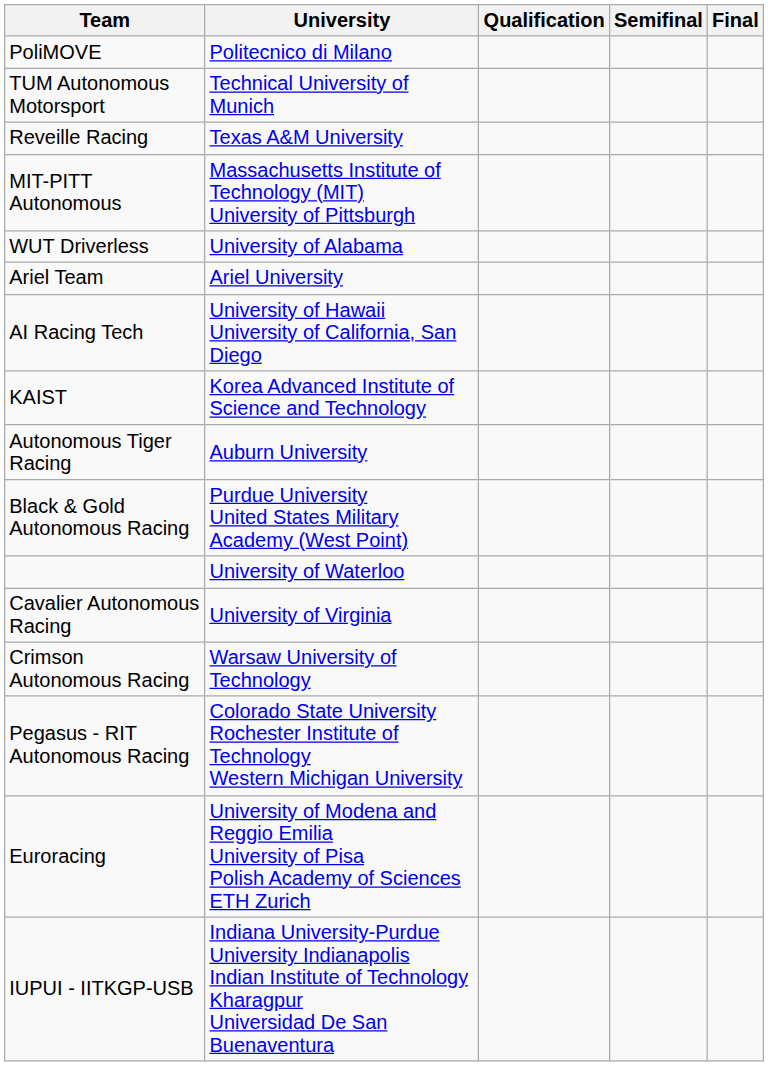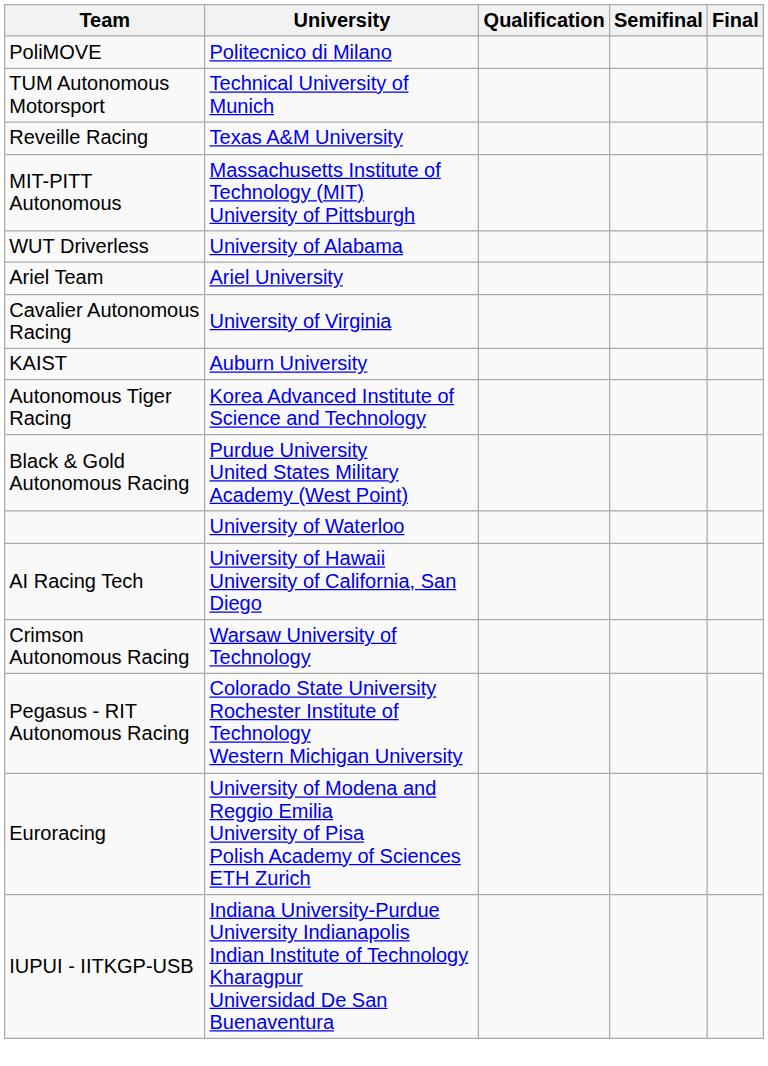rows swapped: AI Racing Tech <-> Cavalier Autonomous Racing
KAIST | University: Korea Advanced Institute of Science and Technology -> Auburn University
Autonomous Tiger Racing | University: Auburn University -> Korea Advanced Institute of Science and Technology
